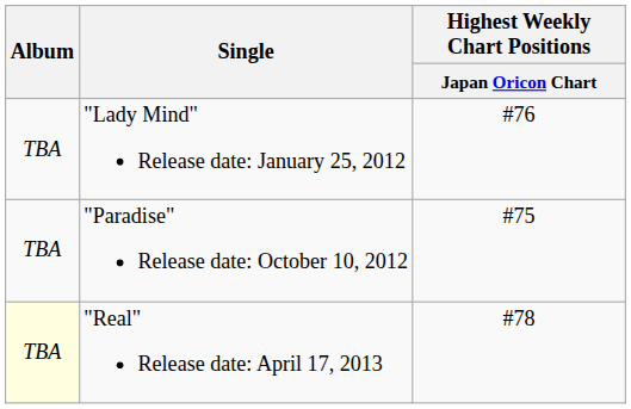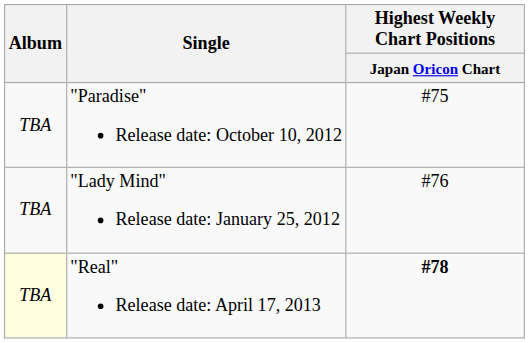rows swapped: "Lady Mind" Release date: January 25, 2012 <-> "Paradise" Release date: October 10, 2012
"Real" Release date: April 17, 2013 | Highest Weekly Chart Positions / Japan Oricon Chart: normal -> bold
